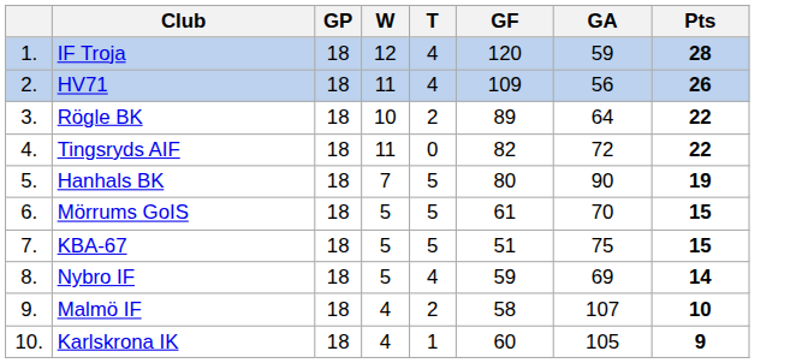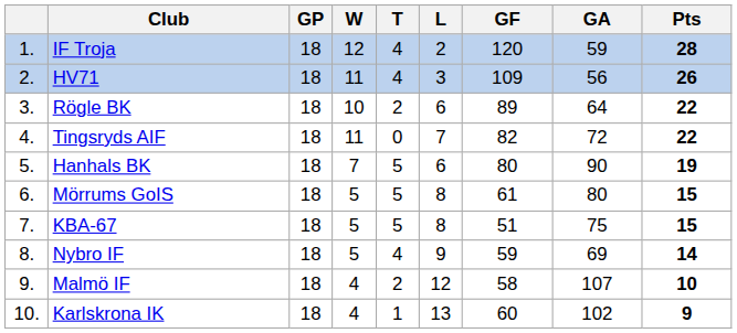+ column: L | 2 | 3 | 6 | 7 | 6 | 8 | 8 | 9 | 12 | 13
Mörrums GoIS | GA: 70 -> 80
Karlskrona IK | GA: 105 -> 102
